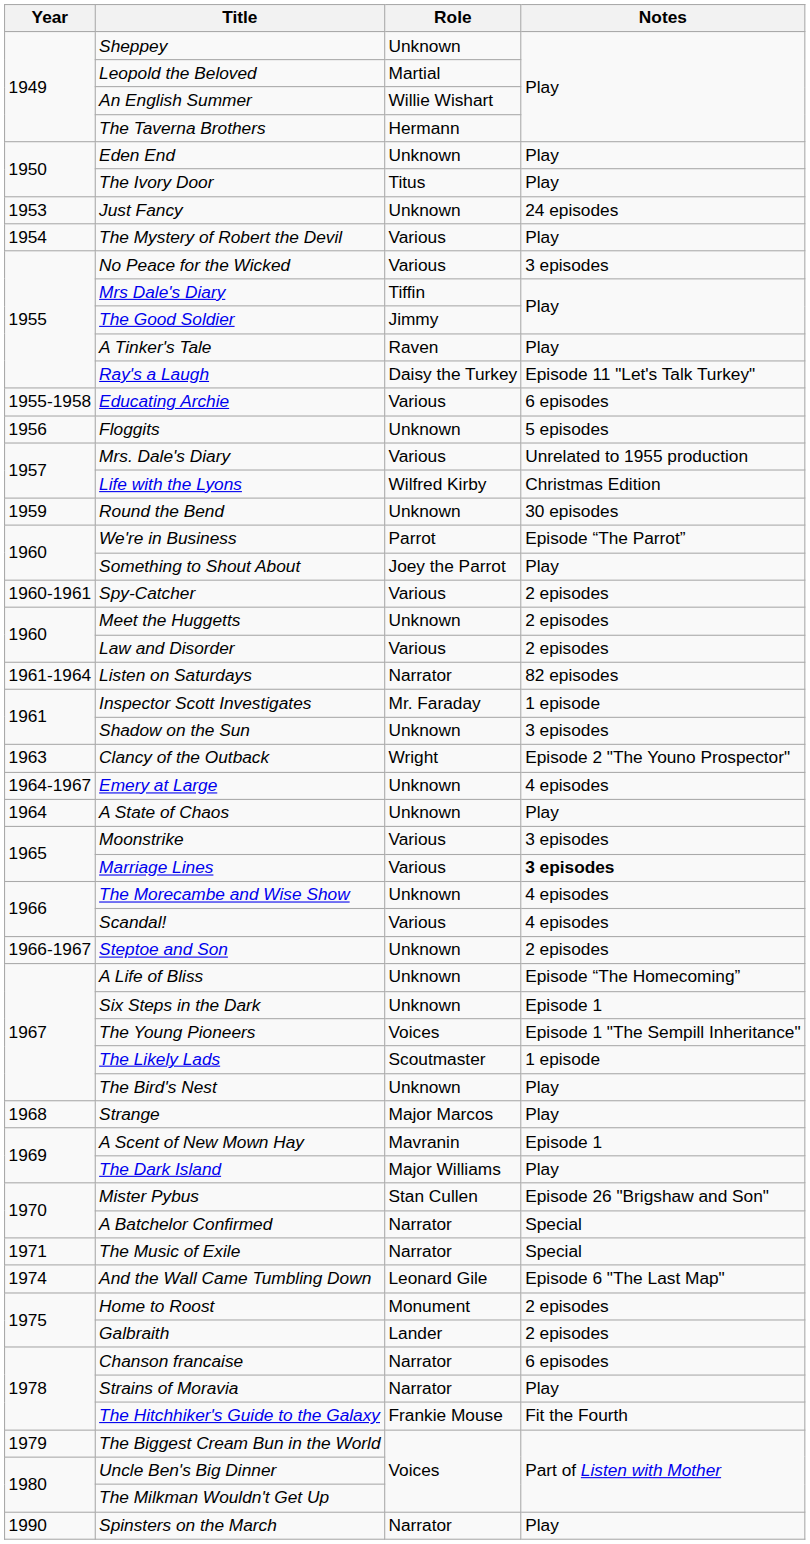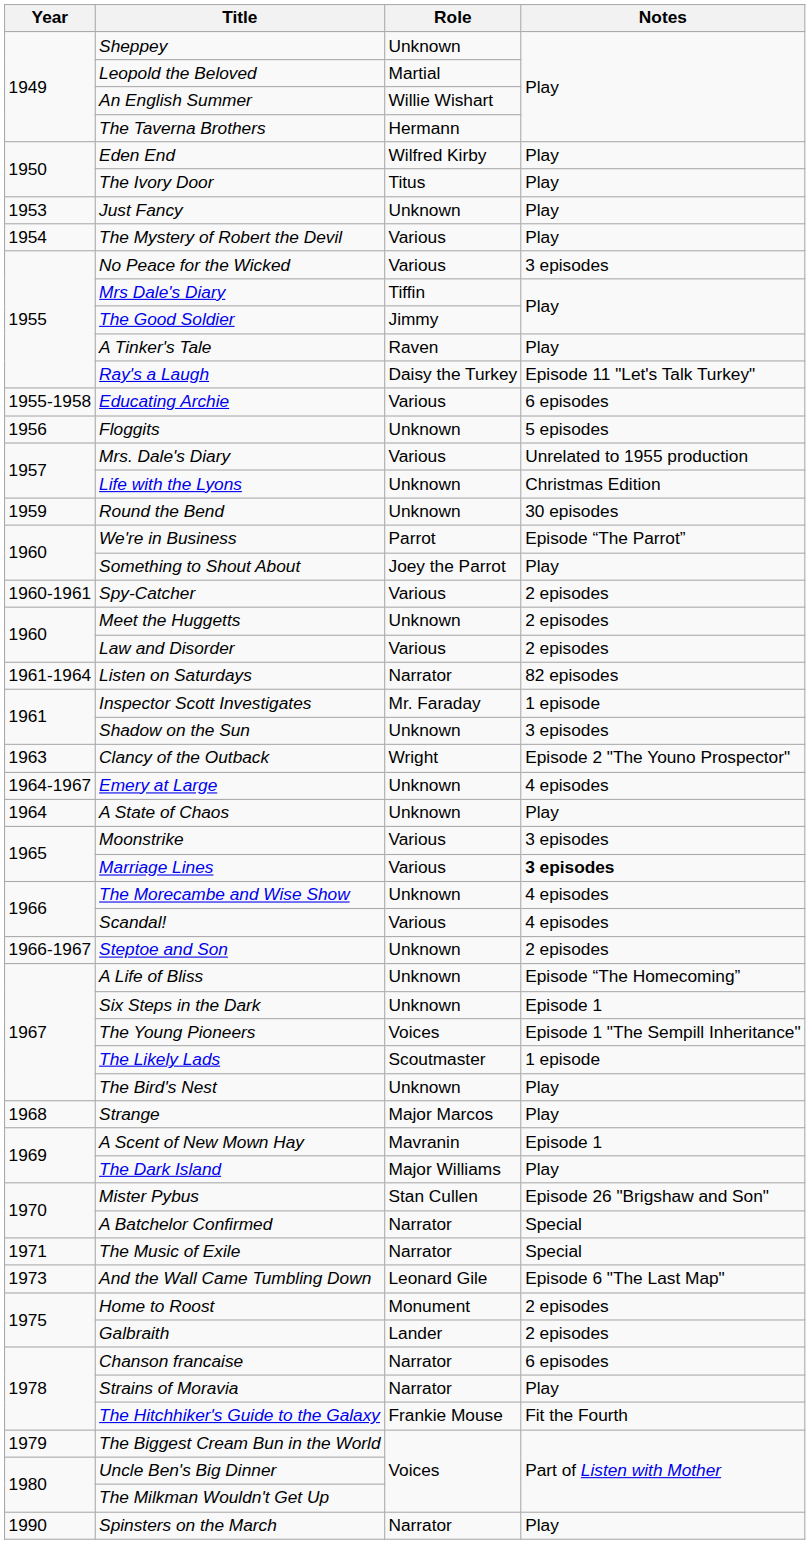Eden End | Role: Unknown -> Wilfred Kirby
Just Fancy | Notes: 24 episodes -> Play
Life with the Lyons | Role: Wilfred Kirby -> Unknown
And the Wall Came Tumbling Down | Year: 1974 -> 1973
